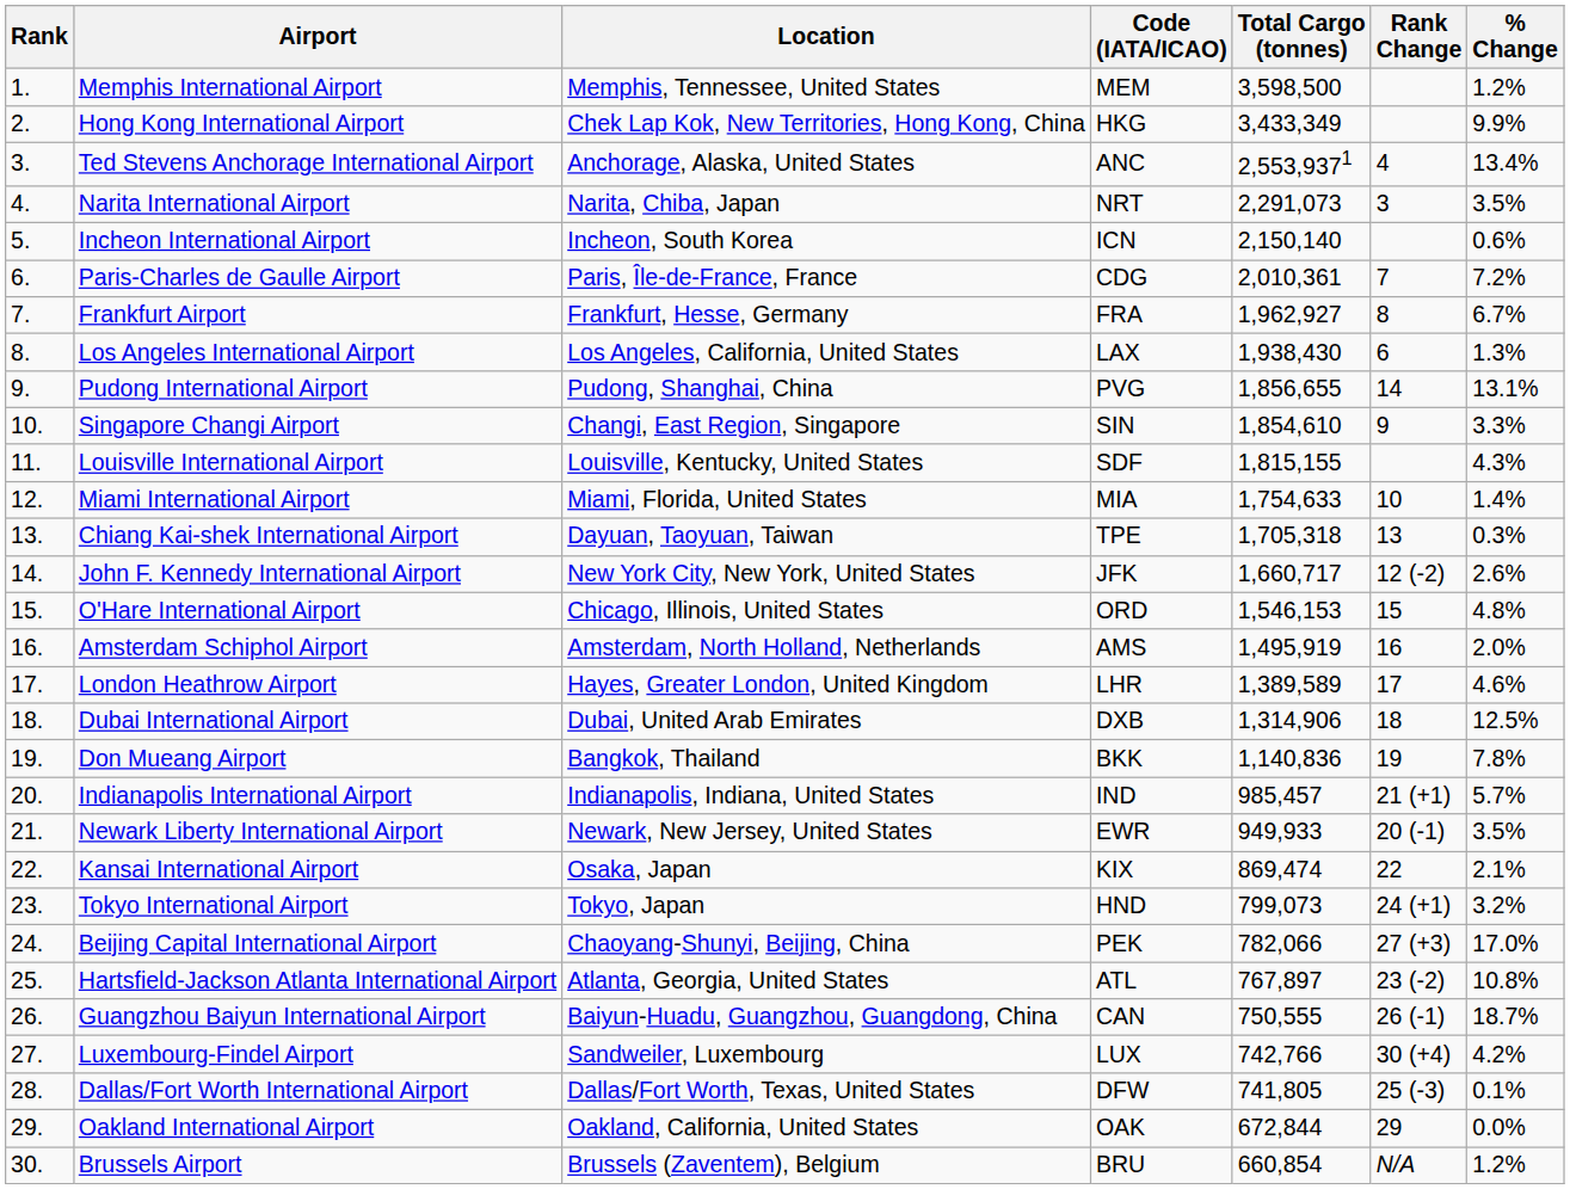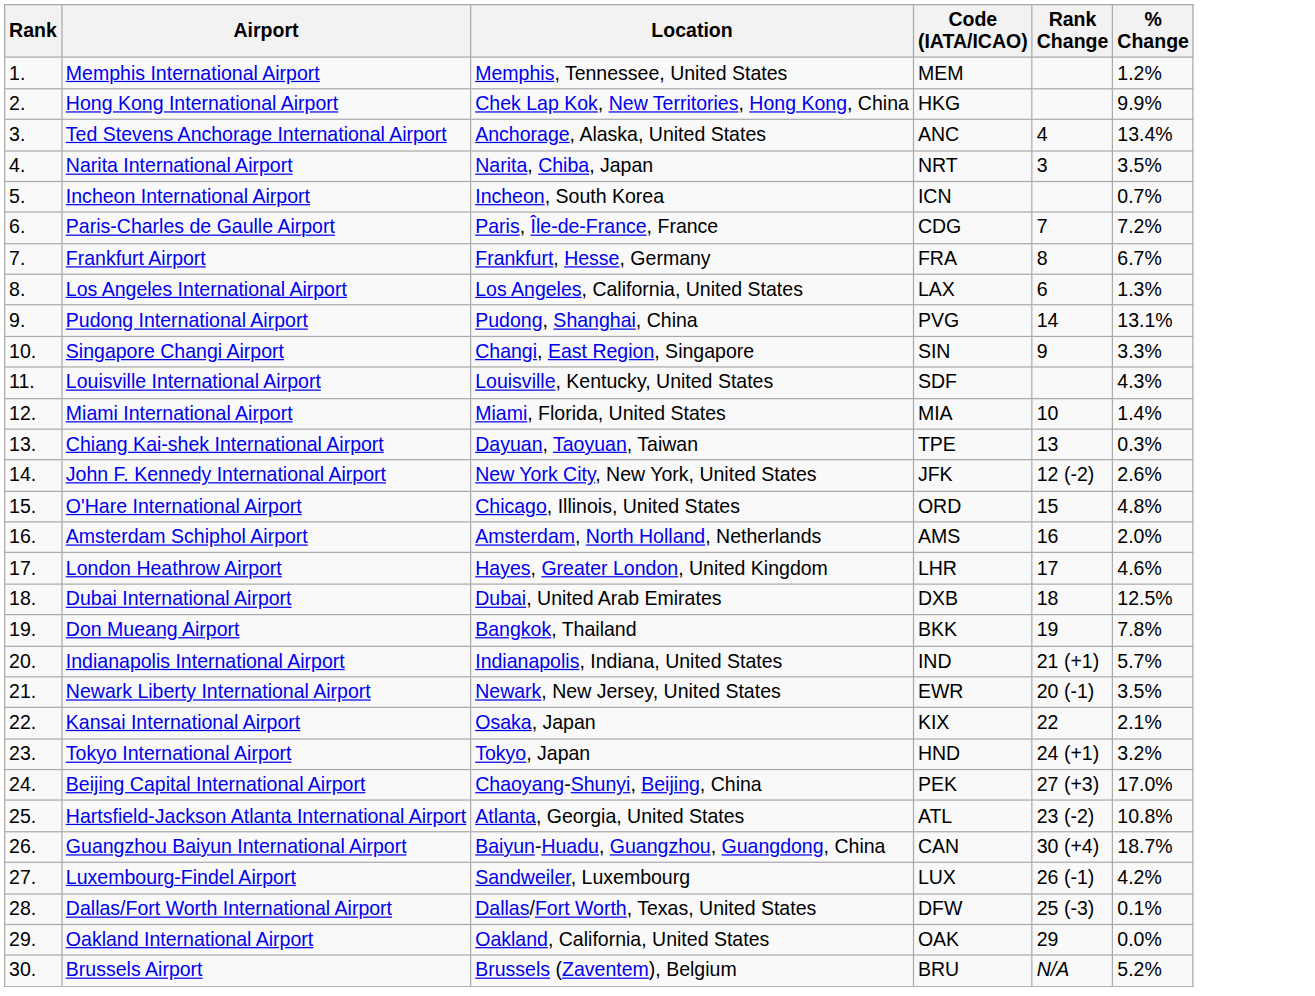- column: Total Cargo (tonnes) | 3,598,500 | 3,433,349 | 2,553,9371 | 2,291,073 | 2,150,140 | 2,010,361 | 1,962,927 | 1,938,430 | 1,856,655 | 1,854,610 | 1,815,155 | 1,754,633 | 1,705,318 | 1,660,717 | 1,546,153 | 1,495,919 | 1,389,589 | 1,314,906 | 1,140,836 | 985,457 | 949,933 | 869,474 | 799,073 | 782,066 | 767,897 | 750,555 | 742,766 | 741,805 | 672,844 | 660,854
Incheon International Airport | % Change: 0.6% -> 0.7%
Guangzhou Baiyun International Airport | Rank Change: 26 (-1) -> 30 (+4)
Luxembourg-Findel Airport | Rank Change: 30 (+4) -> 26 (-1)
Brussels Airport | % Change: 1.2% -> 5.2%
